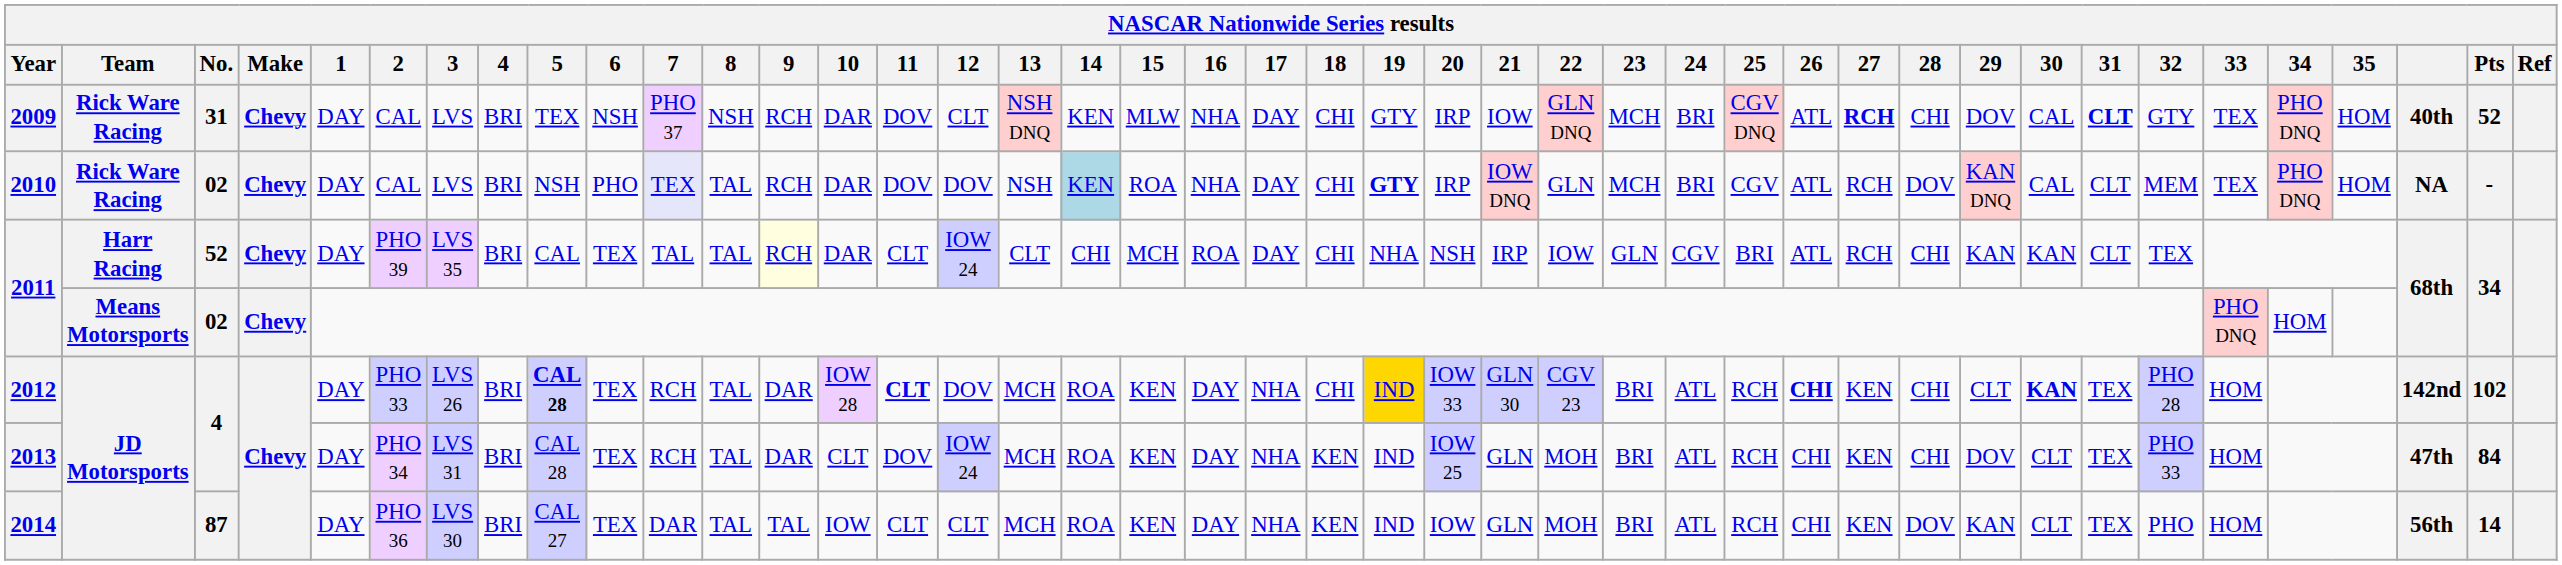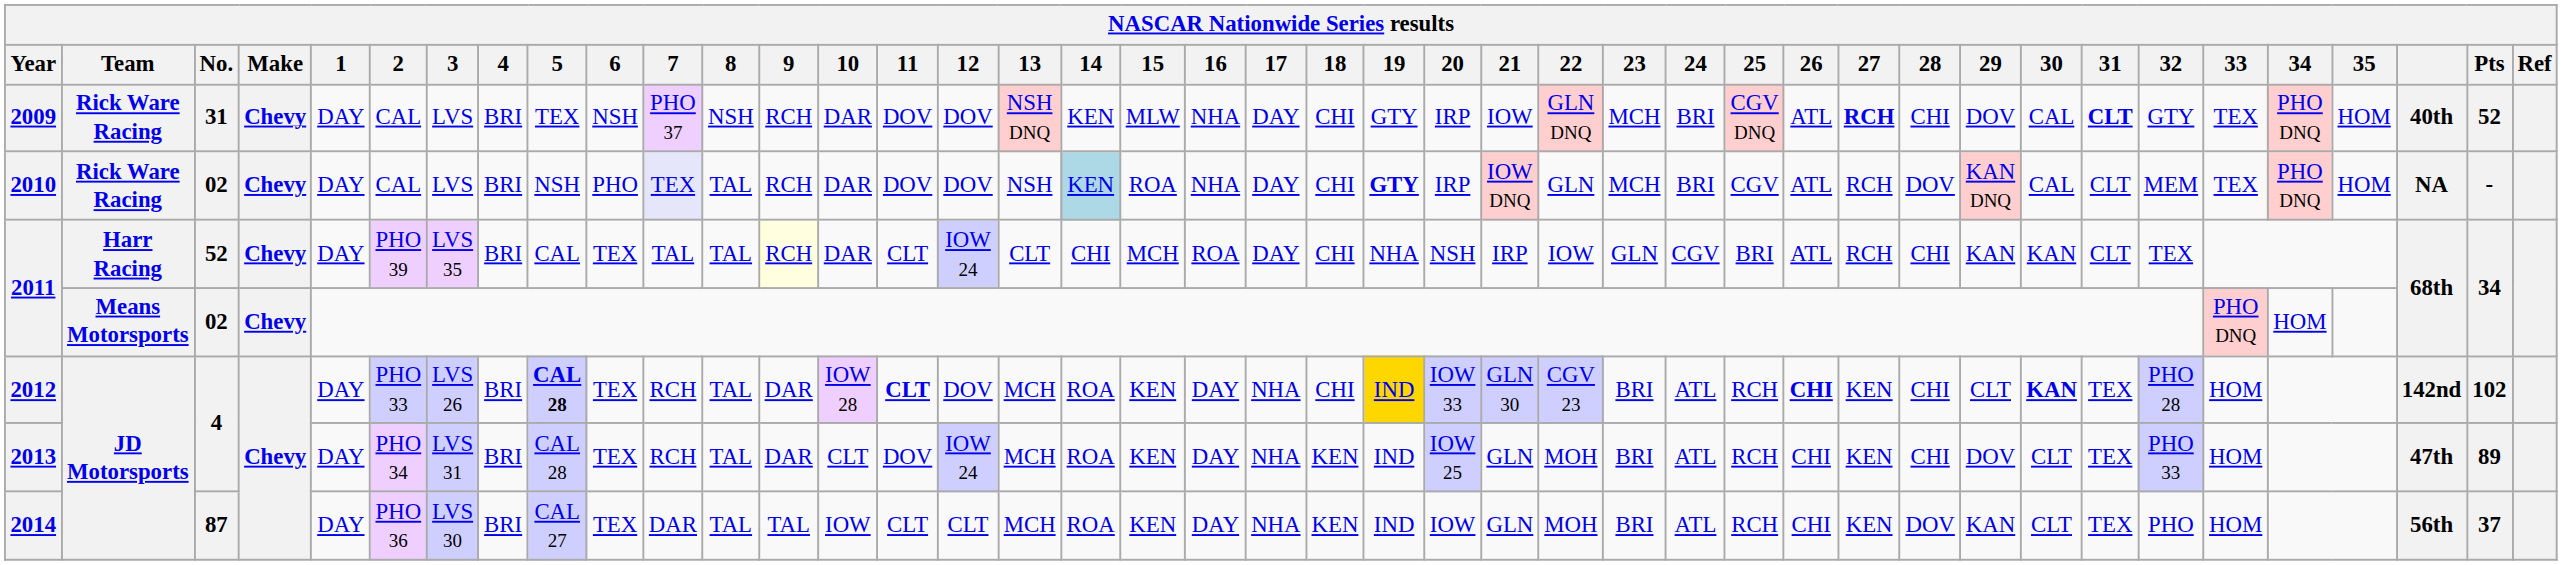2009 | 12: CLT -> DOV
2013 | Pts: 84 -> 89
2014 | Pts: 14 -> 37
